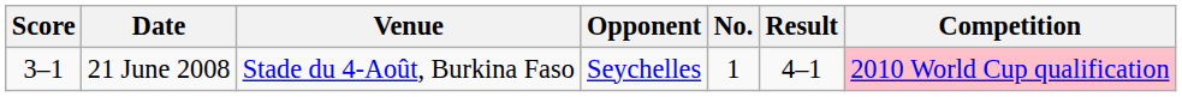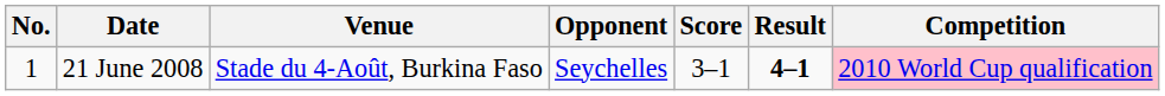columns swapped: No. <-> Score
21 June 2008 | Result: normal -> bold
